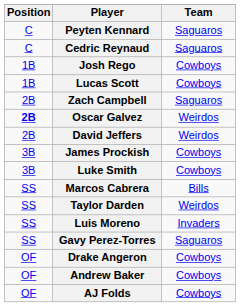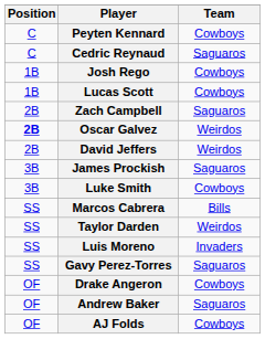Peyten Kennard | Team: Saguaros -> Cowboys
James Prockish | Team: Cowboys -> Saguaros
Andrew Baker | Team: Cowboys -> Saguaros
